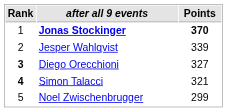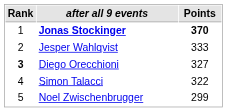Jesper Wahlqvist | Points: 339 -> 333
Simon Talacci | Rank: bold -> normal
Simon Talacci | Points: 321 -> 322
